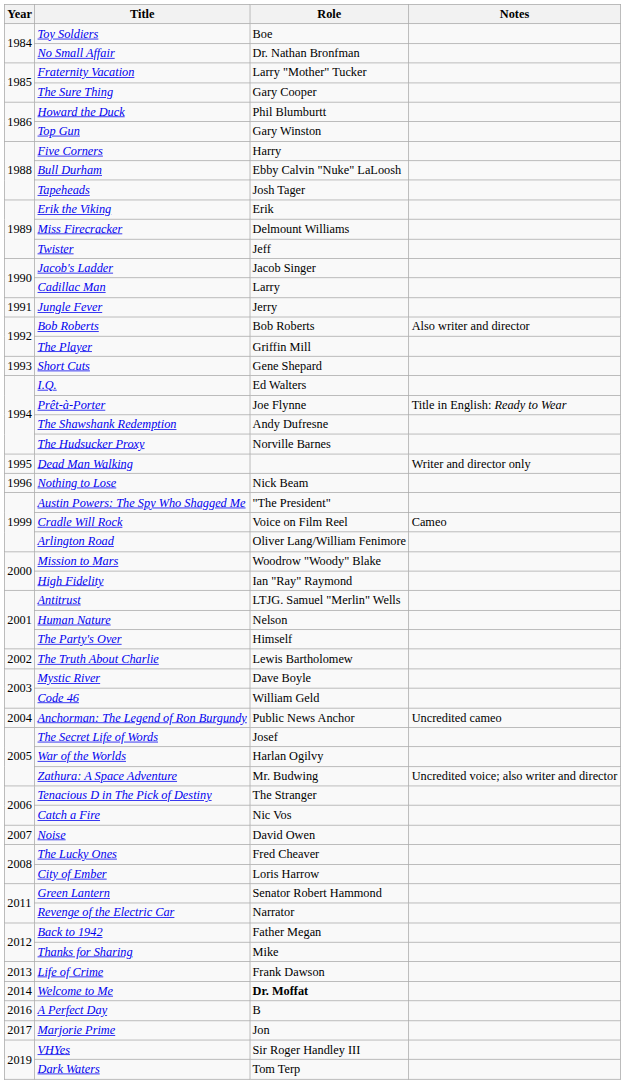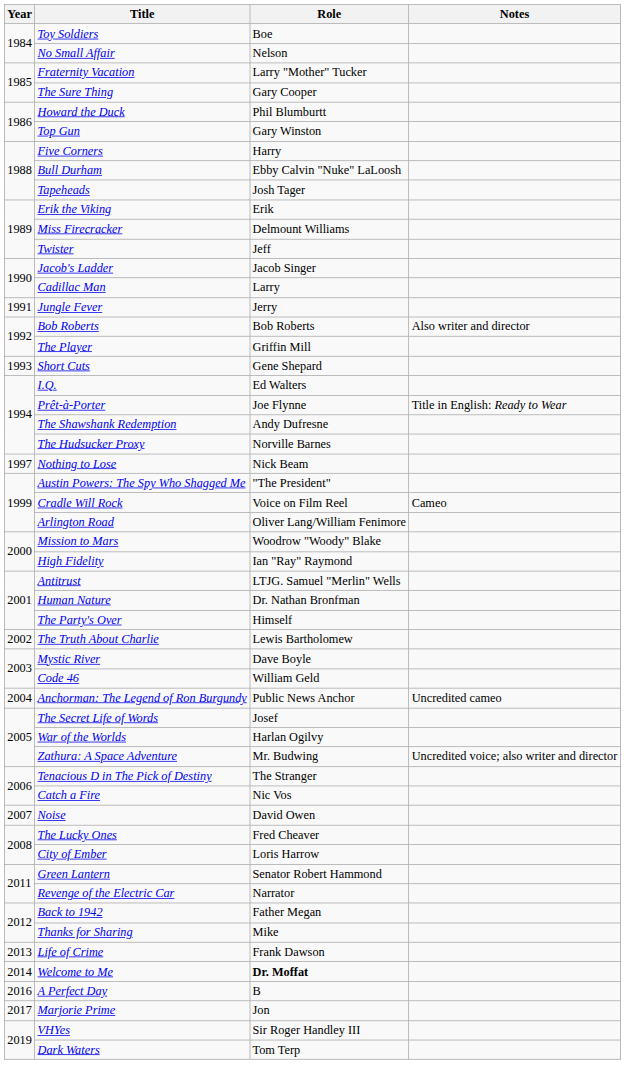No Small Affair | Role: Dr. Nathan Bronfman -> Nelson
- row: 1995 | Dead Man Walking | Writer and director only
Nothing to Lose | Year: 1996 -> 1997
Human Nature | Role: Nelson -> Dr. Nathan Bronfman
